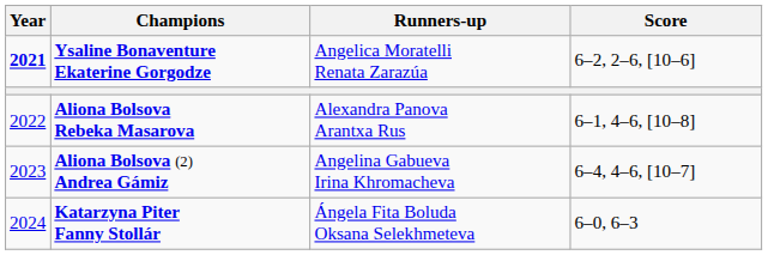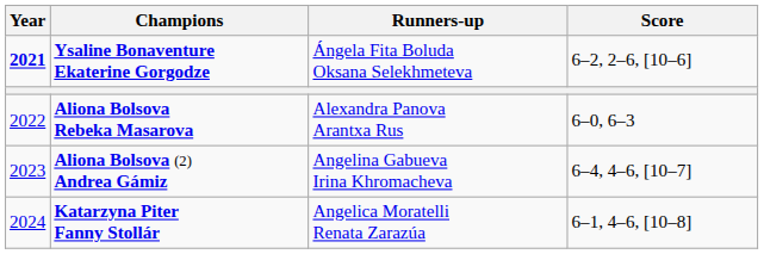Ysaline Bonaventure Ekaterine Gorgodze | Runners-up: Angelica Moratelli Renata Zarazúa -> Ángela Fita Boluda Oksana Selekhmeteva
Aliona Bolsova Rebeka Masarova | Score: 6–1, 4–6, [10–8] -> 6–0, 6–3
Katarzyna Piter Fanny Stollár | Runners-up: Ángela Fita Boluda Oksana Selekhmeteva -> Angelica Moratelli Renata Zarazúa
Katarzyna Piter Fanny Stollár | Score: 6–0, 6–3 -> 6–1, 4–6, [10–8]
